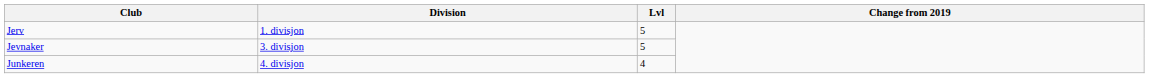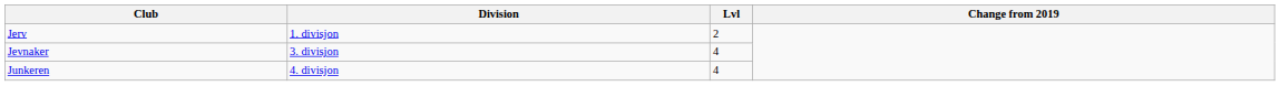Jerv | Lvl: 5 -> 2
Jevnaker | Lvl: 5 -> 4
